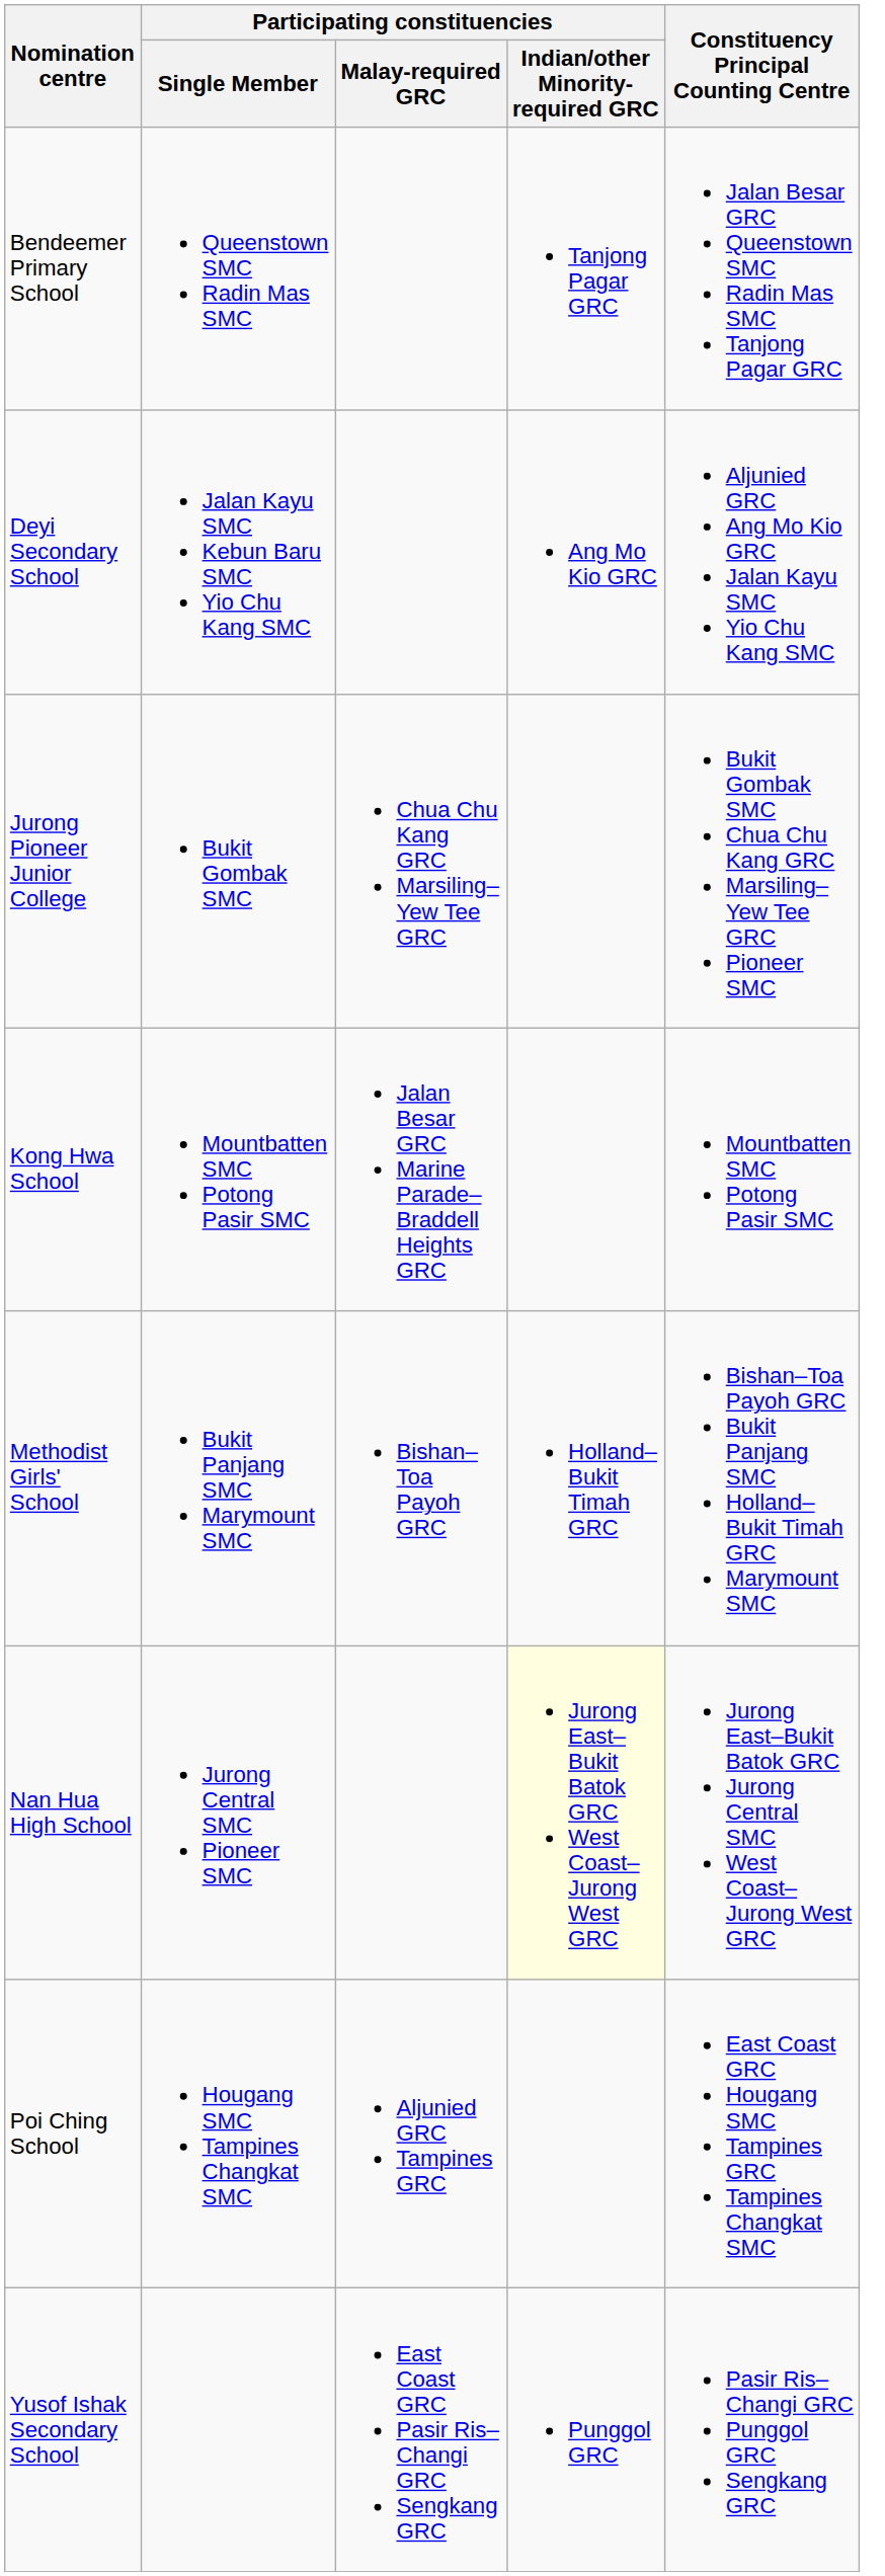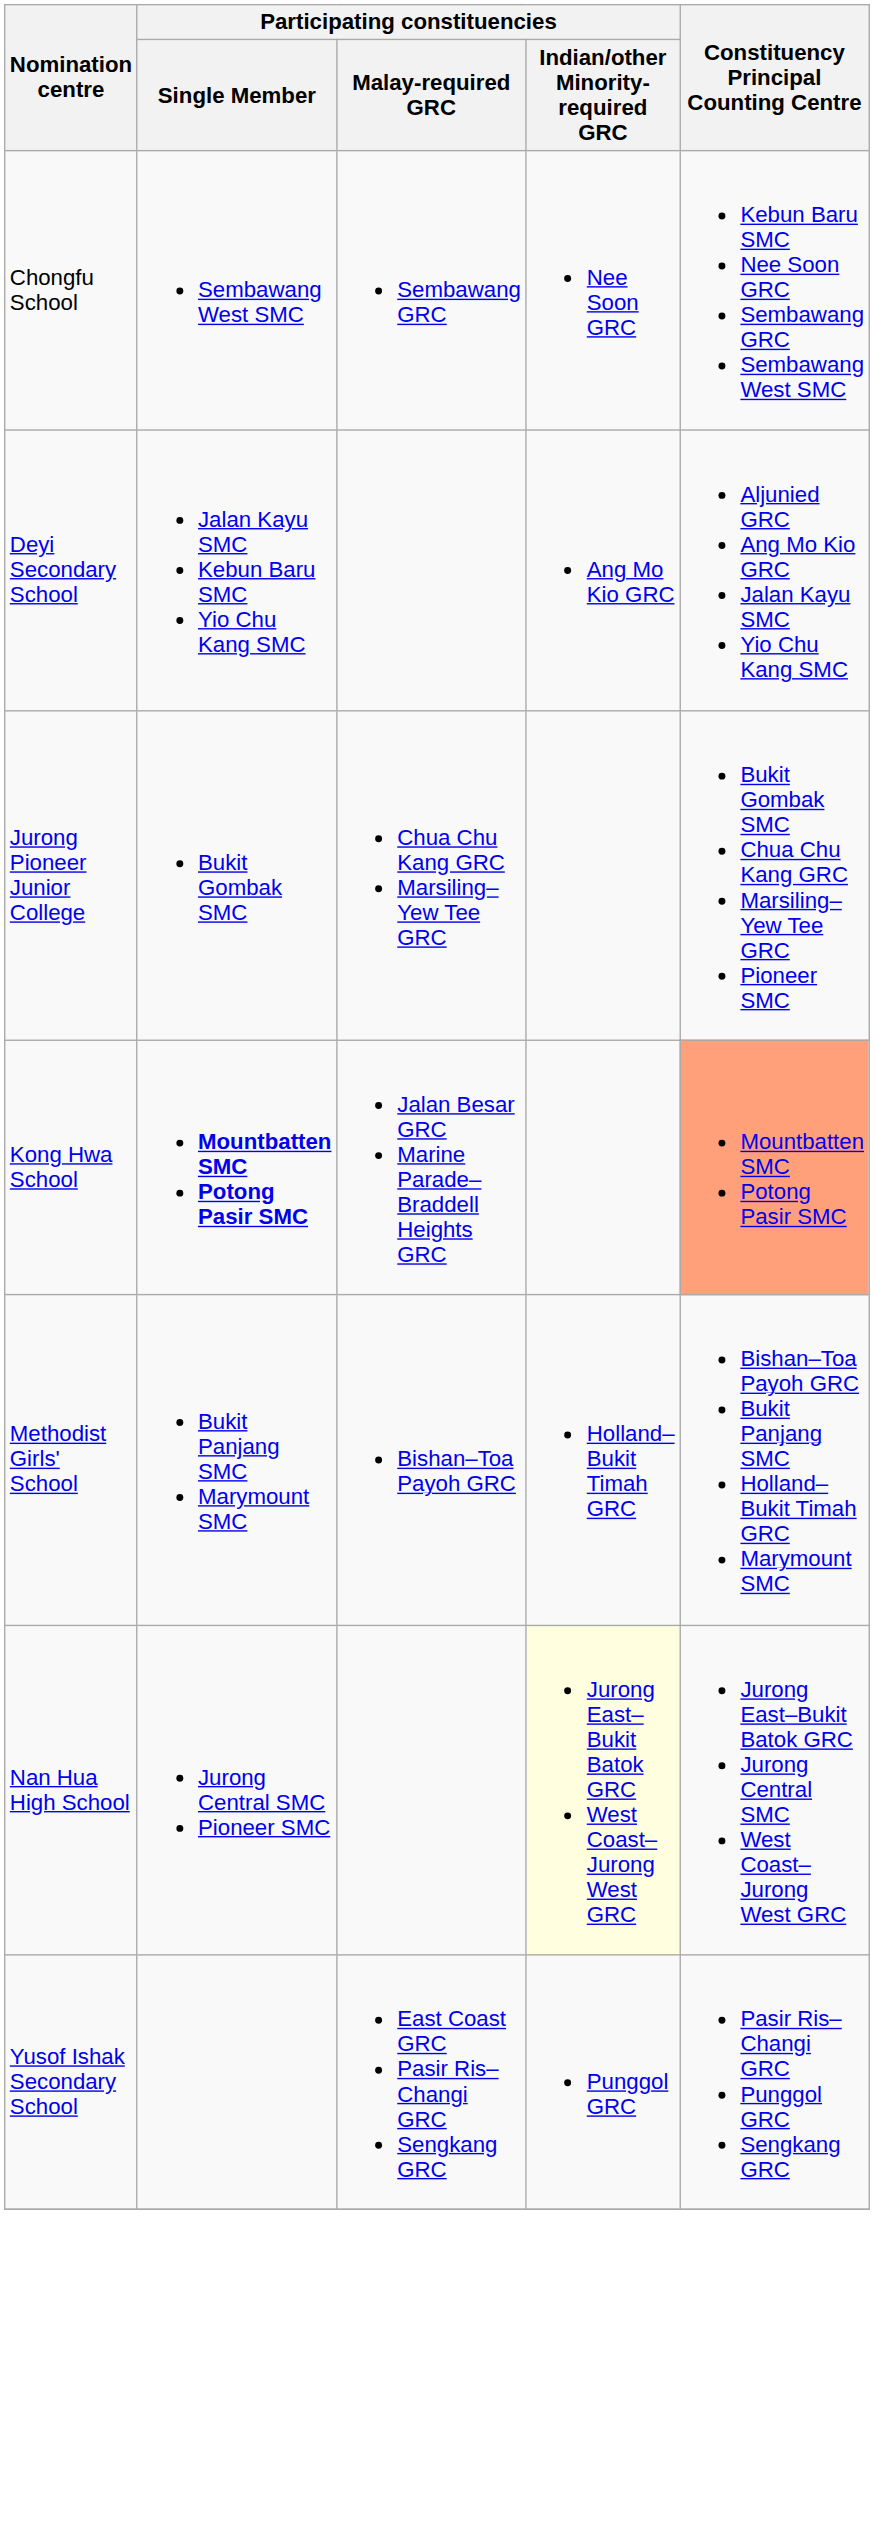- row: Bendeemer Primary School | Queenstown SMC Radin Mas SMC | Tanjong Pagar GRC | Jalan Besar GRC Queenstown SMC Radin Mas SMC Tanjong Pagar GRC
+ row: Chongfu School | Sembawang West SMC | Sembawang GRC | Nee Soon GRC | Kebun Baru SMC Nee Soon GRC Sembawang GRC Sembawang West SMC
Kong Hwa School | Participating constituencies / Single Member: normal -> bold
Kong Hwa School | Constituency Principal Counting Centre: no background -> lightsalmon background
- row: Poi Ching School | Hougang SMC Tampines Changkat SMC | Aljunied GRC Tampines GRC | East Coast GRC Hougang SMC Tampines GRC Tampines Changkat SMC
